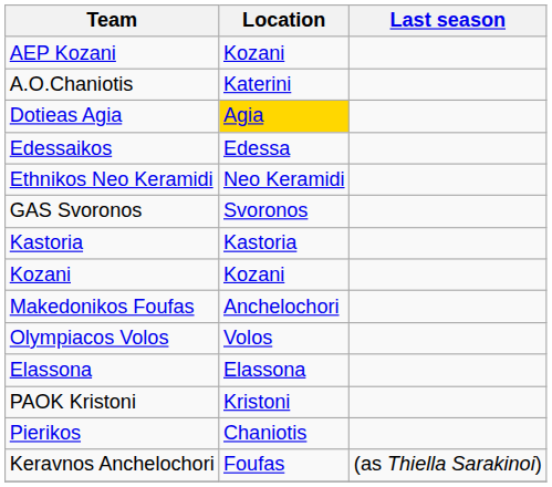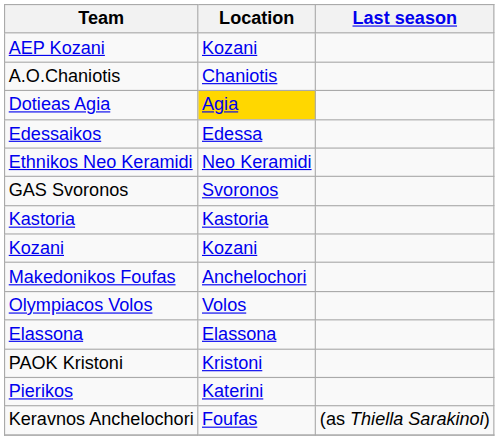A.O.Chaniotis | Location: Katerini -> Chaniotis
Pierikos | Location: Chaniotis -> Katerini
